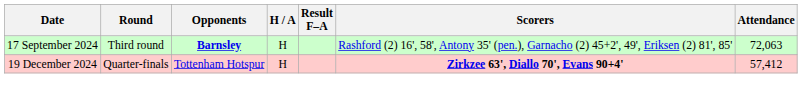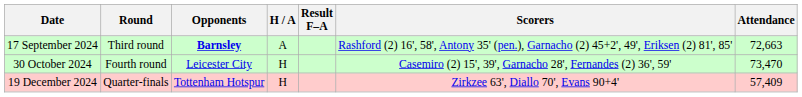17 September 2024 | H / A: H -> A
17 September 2024 | Attendance: 72,063 -> 72,663
+ row: 30 October 2024 | Fourth round | Leicester City | H | Casemiro (2) 15', 39', Garnacho 28', Fernandes (2) 36', 59' | 73,470
19 December 2024 | Scorers: bold -> normal
19 December 2024 | Attendance: 57,412 -> 57,409
